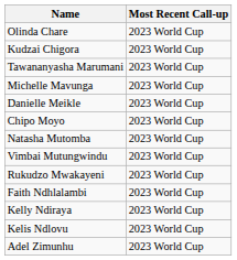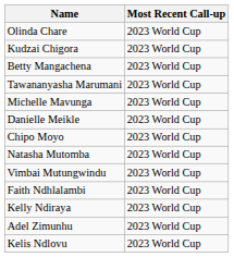+ row: Betty Mangachena | 2023 World Cup
- row: Rukudzo Mwakayeni | 2023 World Cup
rows swapped: Kelis Ndlovu <-> Adel Zimunhu
